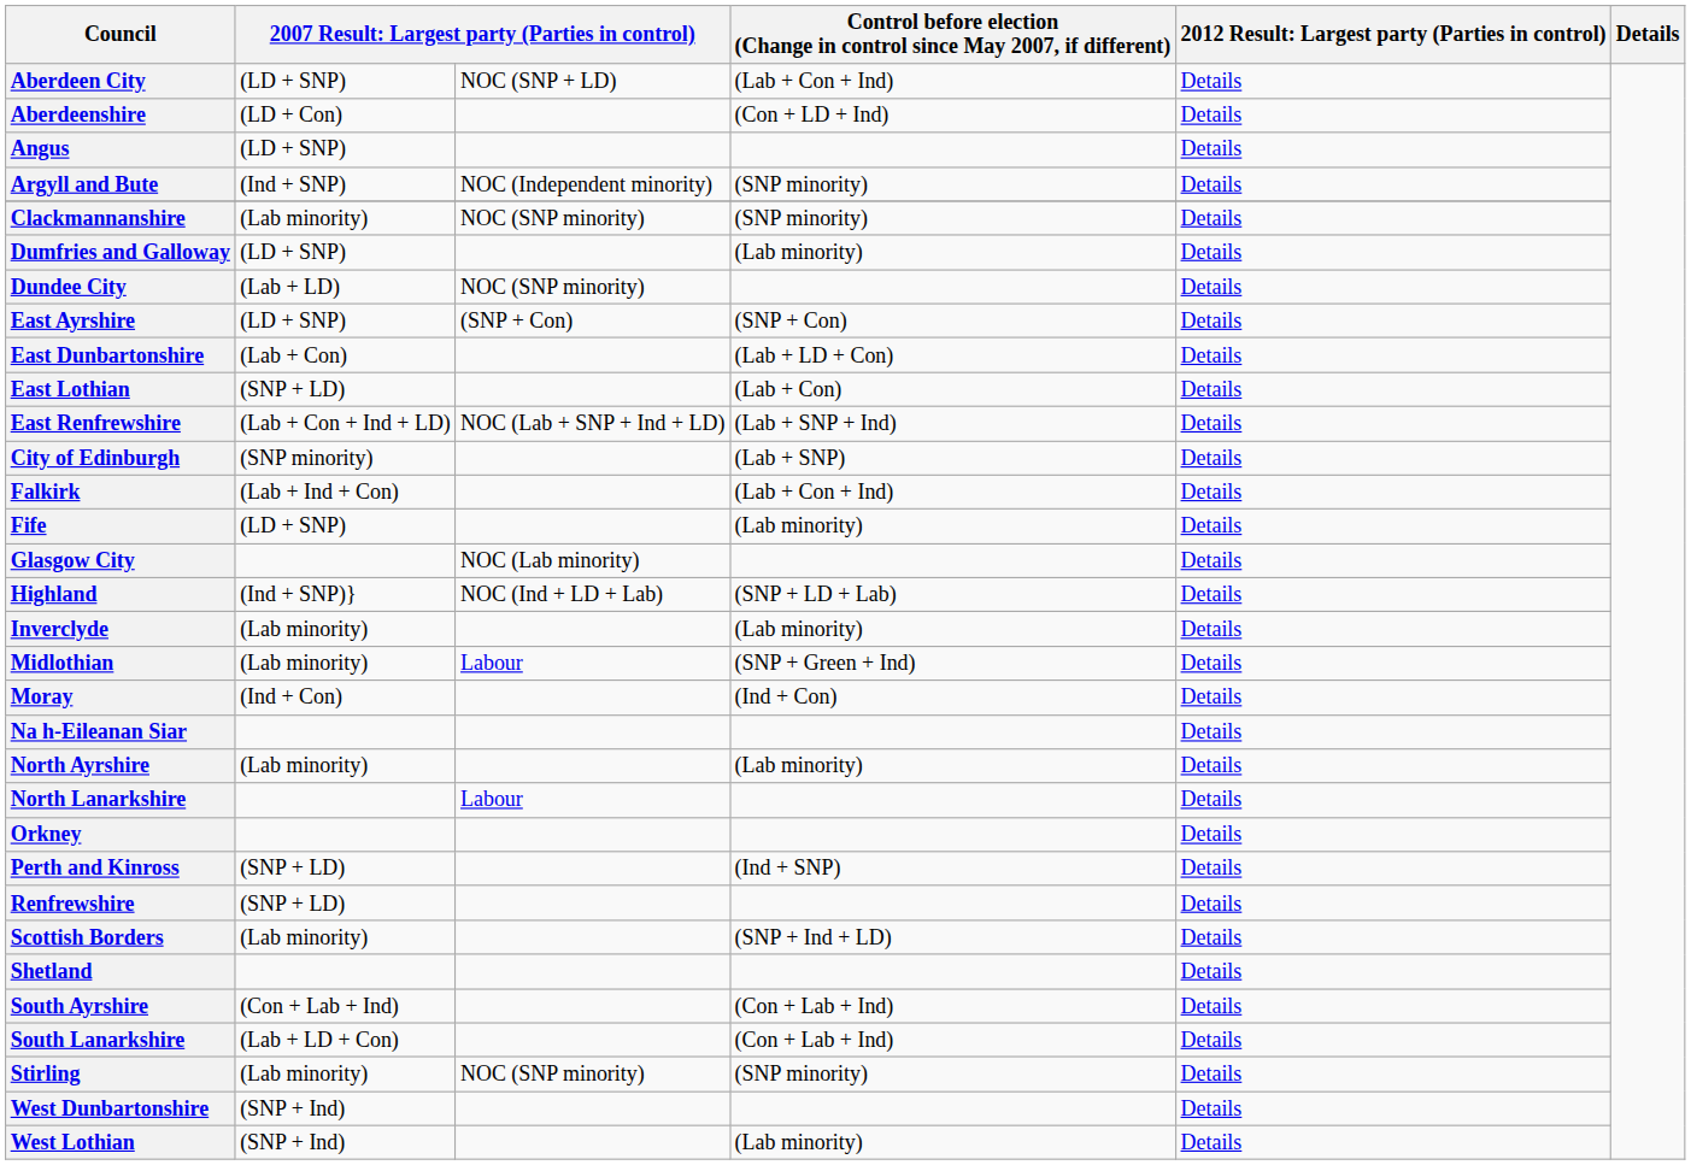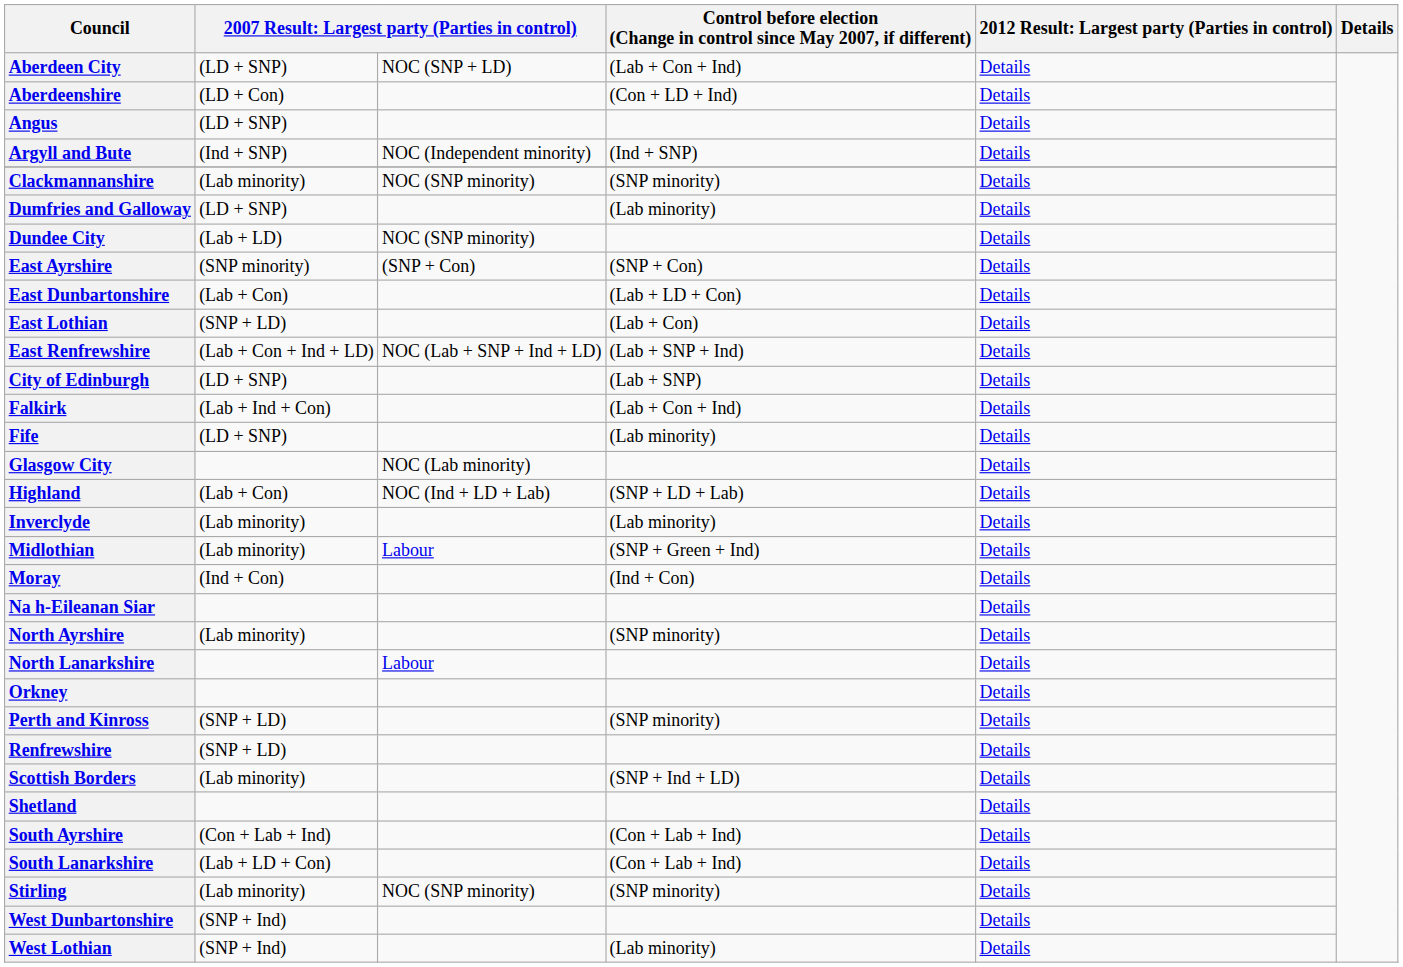Argyll and Bute | column 4: (SNP minority) -> (Ind + SNP)
East Ayrshire | column 2: (LD + SNP) -> (SNP minority)
City of Edinburgh | column 2: (SNP minority) -> (LD + SNP)
Highland | column 2: (Ind + SNP)} -> (Lab + Con)
North Ayrshire | column 4: (Lab minority) -> (SNP minority)
Perth and Kinross | column 4: (Ind + SNP) -> (SNP minority)
